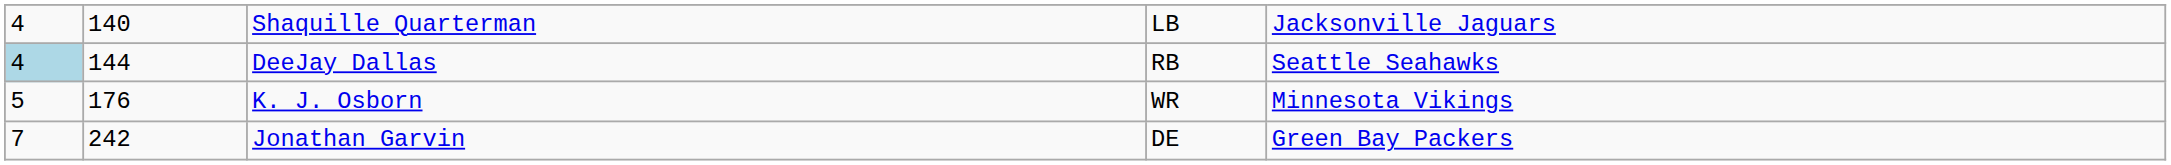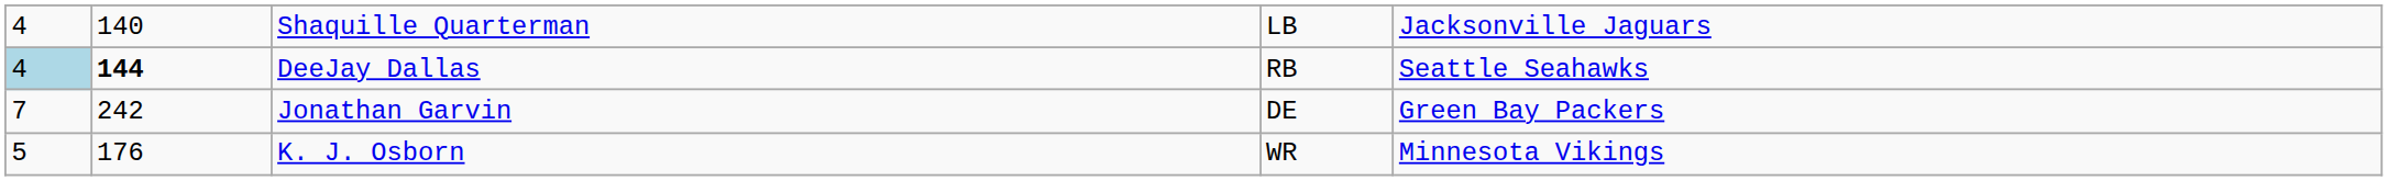DeeJay Dallas | column 2: normal -> bold
rows swapped: K. J. Osborn <-> Jonathan Garvin
